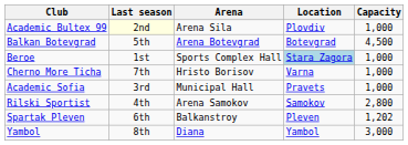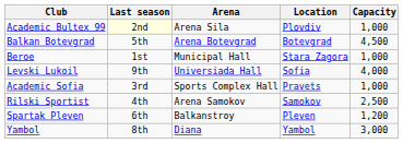Beroe | Arena: Sports Complex Hall -> Municipal Hall
Beroe | Location: lightblue background -> no background
- row: Cherno More Ticha | 7th | Hristo Borisov | Varna | 1,000
+ row: Levski Lukoil | 9th | Universiada Hall | Sofia | 4,000
Academic Sofia | Arena: Municipal Hall -> Sports Complex Hall
Rilski Sportist | Capacity: 2,800 -> 2,500
Spartak Pleven | Capacity: 1,202 -> 1,200
